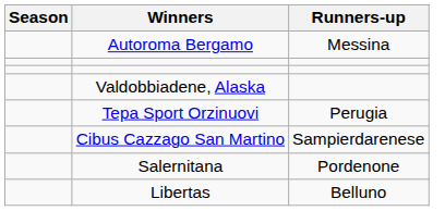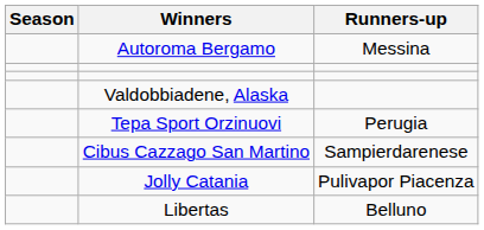- row: Salernitana | Pordenone
+ row: Jolly Catania | Pulivapor Piacenza
